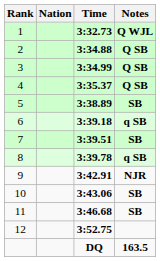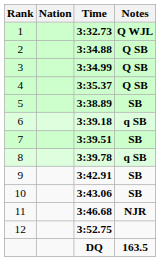9 | Notes: NJR -> SB
11 | Notes: SB -> NJR
